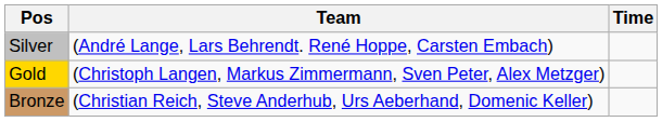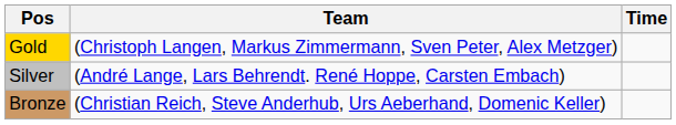rows swapped: Gold <-> Silver
